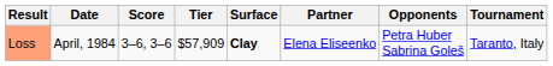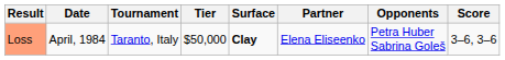columns swapped: Tournament <-> Score
Loss | Tier: $57,909 -> $50,000
